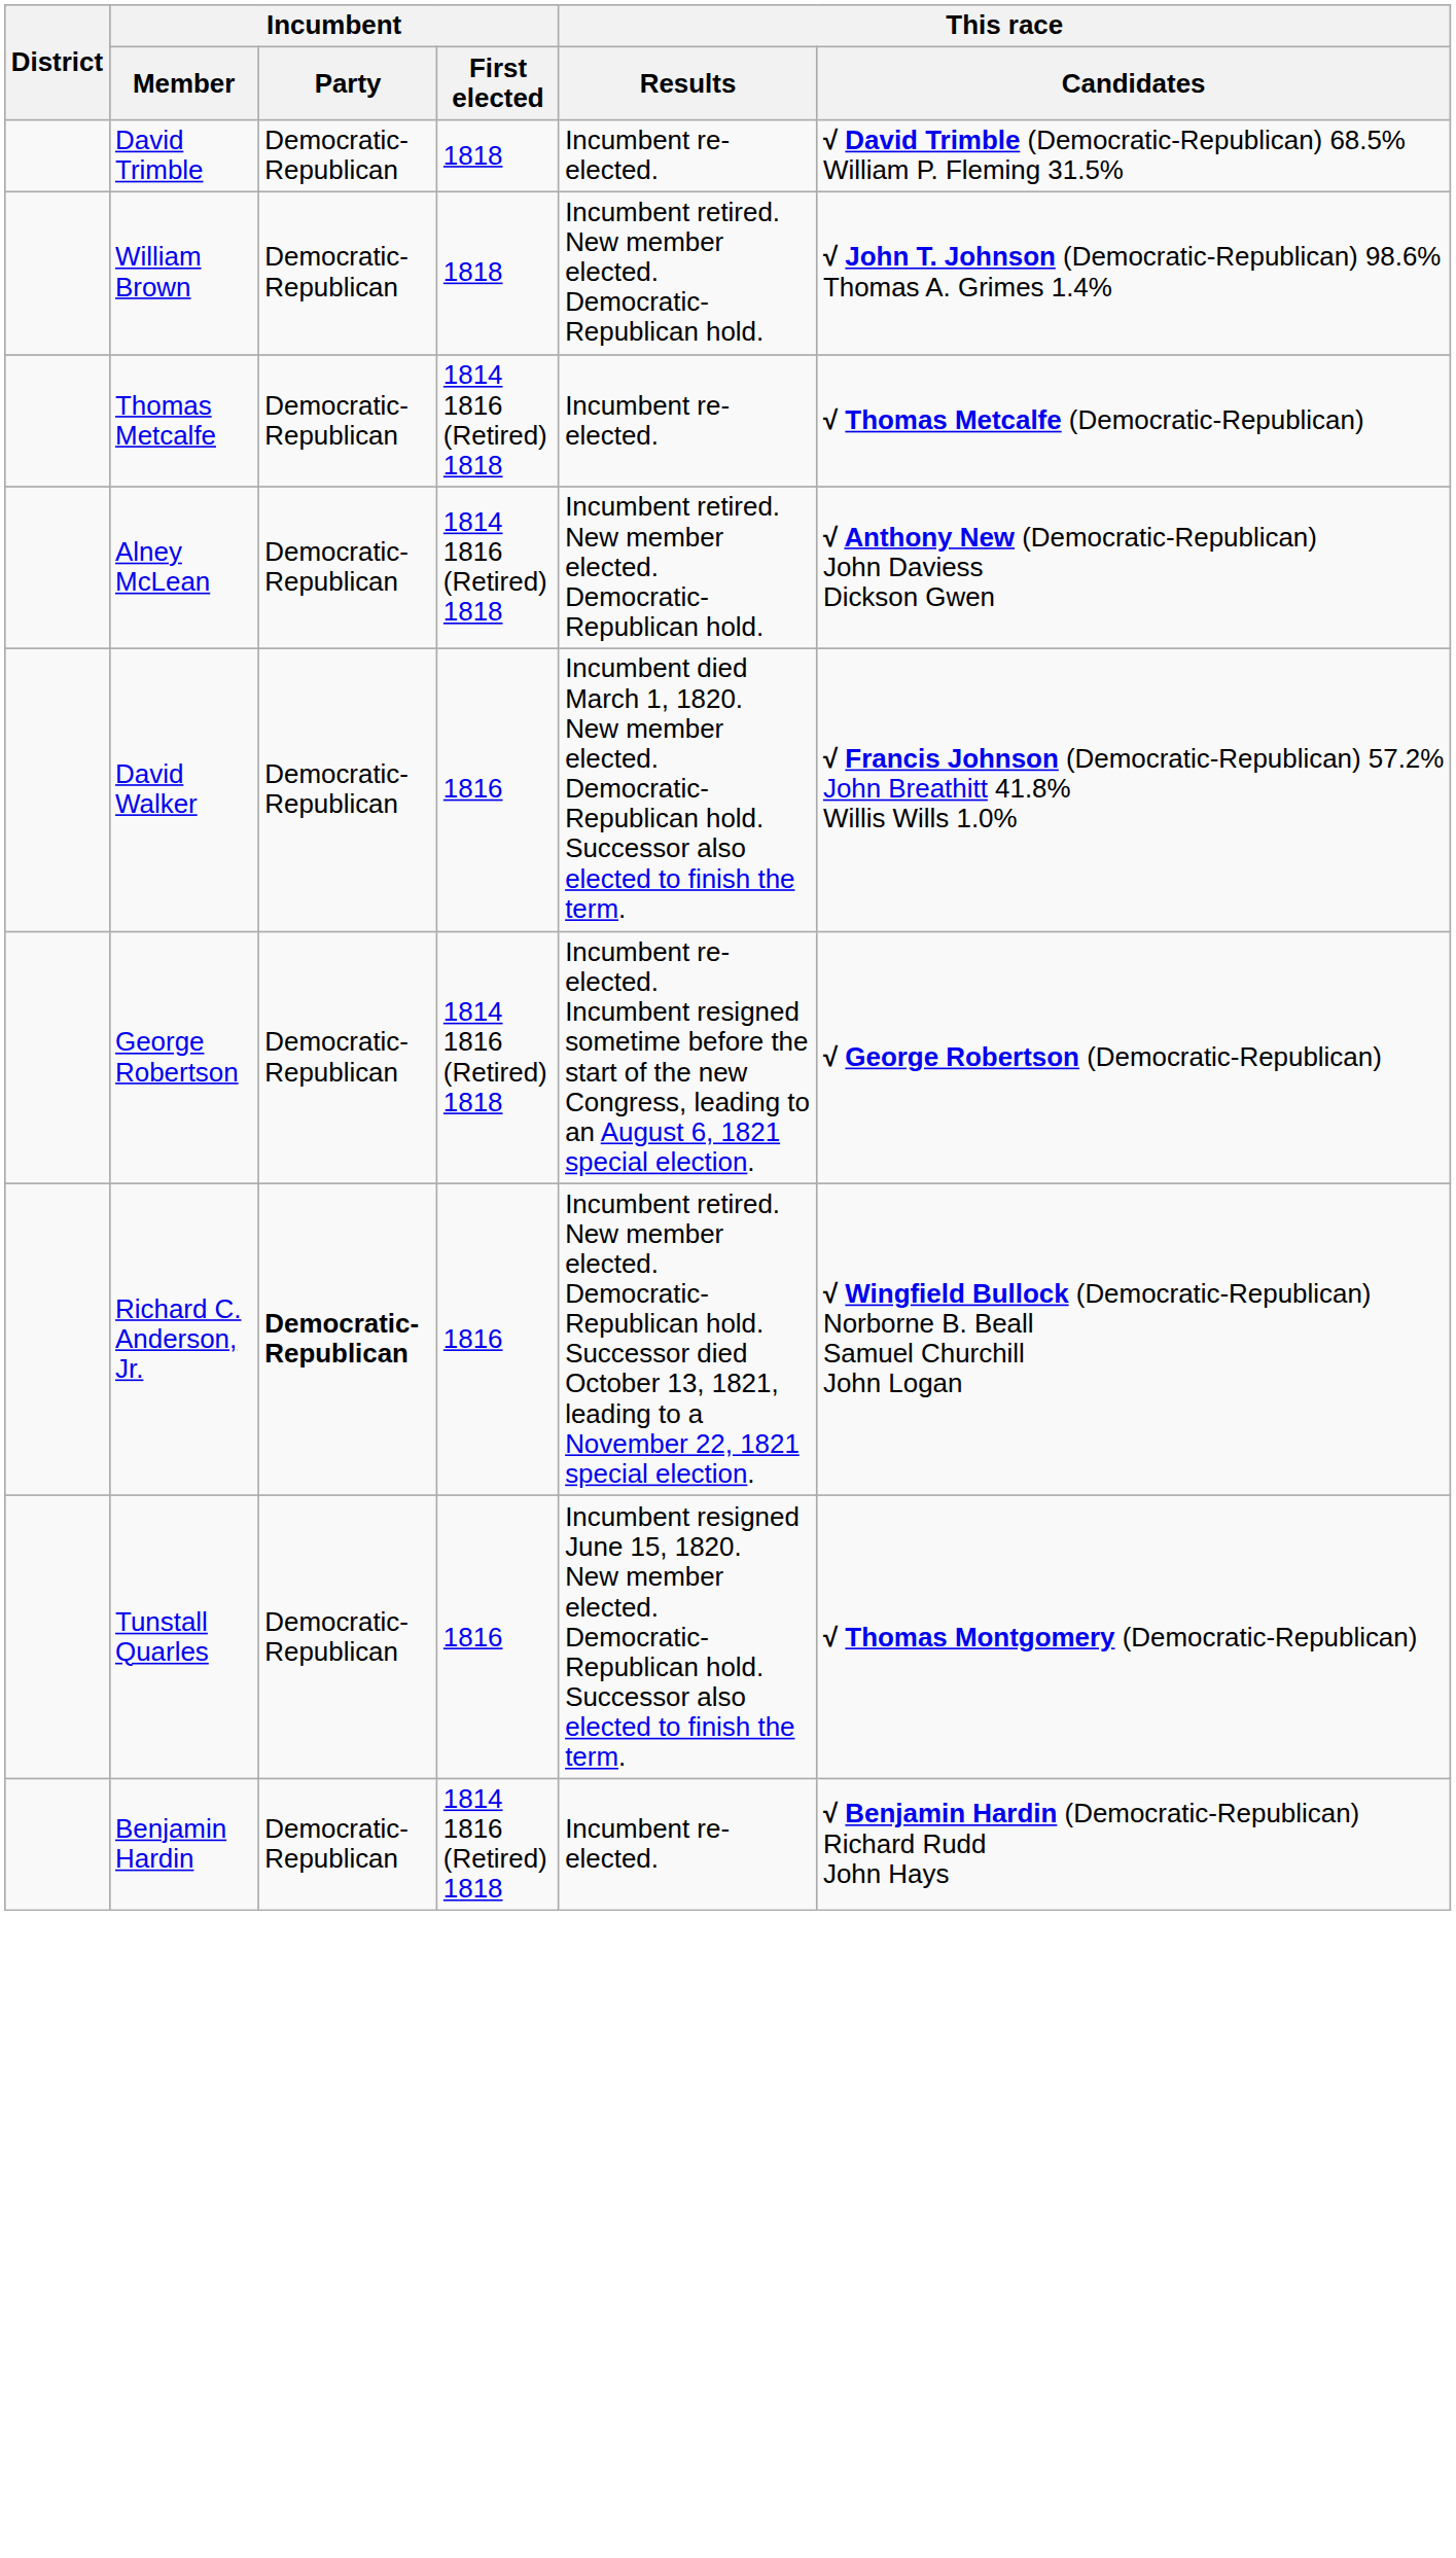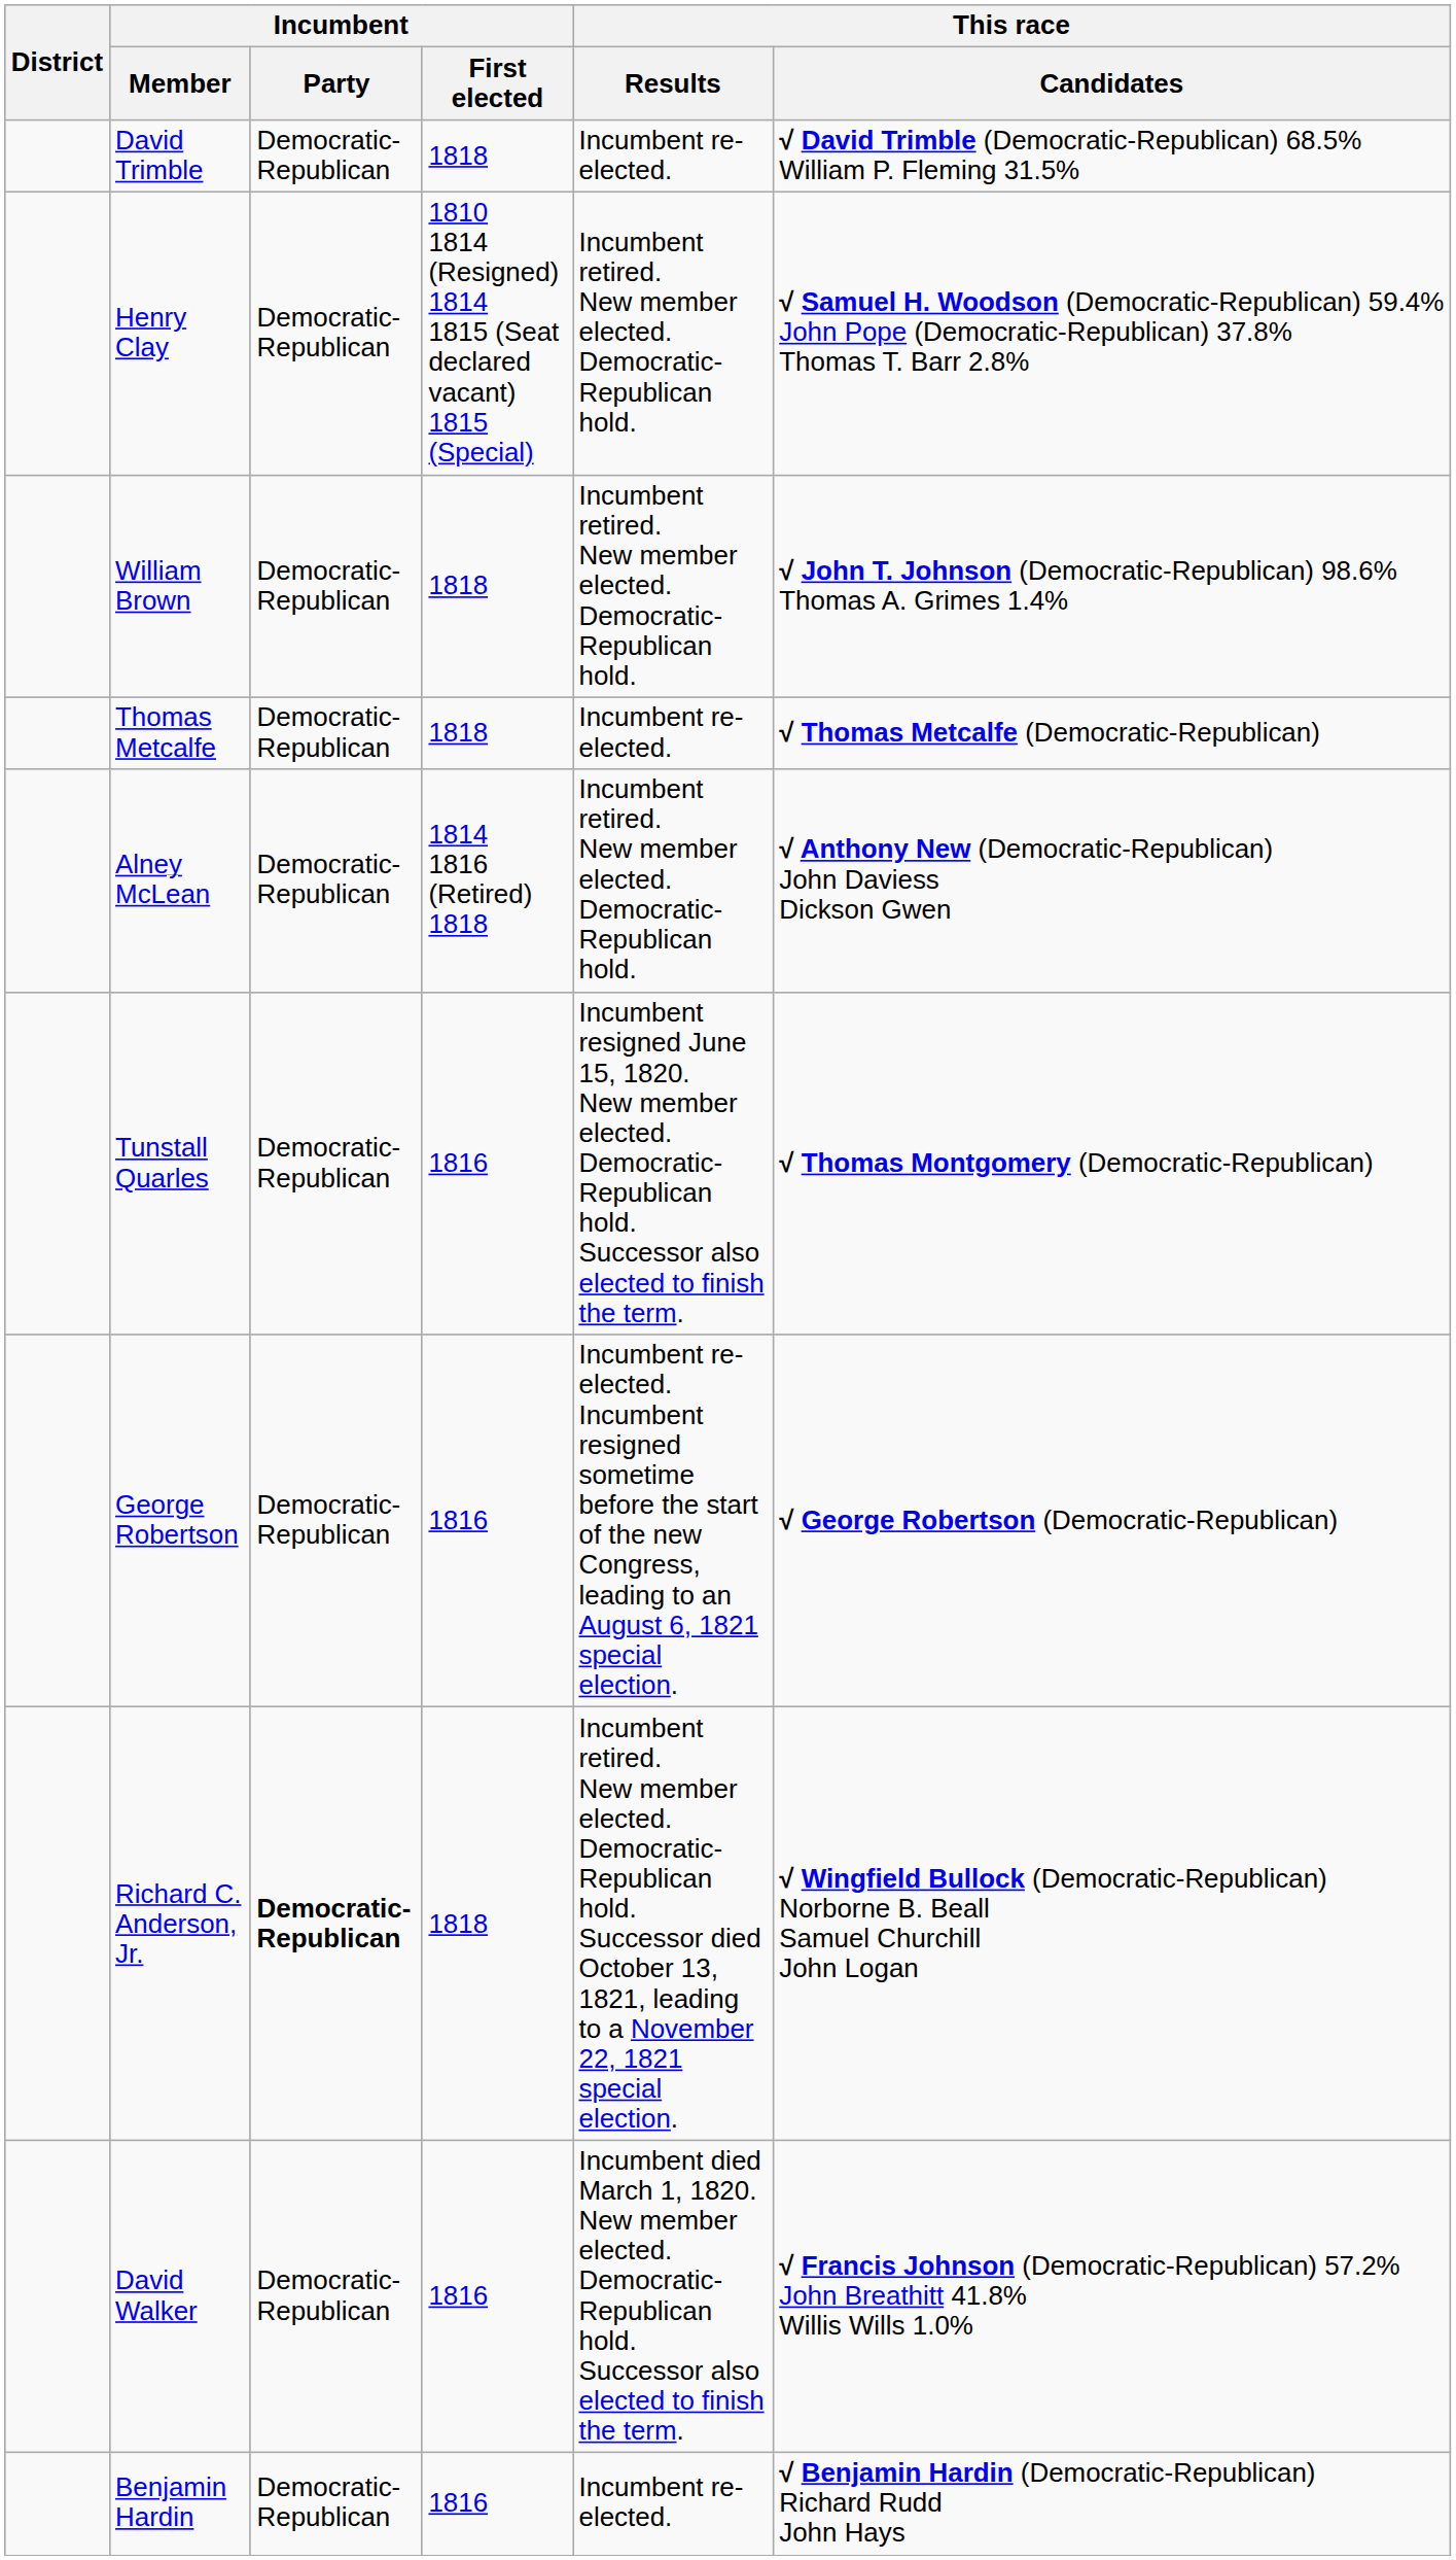+ row: Henry Clay | Democratic-Republican | 1810 1814 (Resigned) 1814 1815 (Seat declared vacant) 1815 (Special) | Incumbent retired. New member elected. Democratic-Republican hold. | √ Samuel H. Woodson (Democratic-Republican) 59.4% John Pope (Democratic-Republican) 37.8% Thomas T. Barr 2.8%
Thomas Metcalfe | Incumbent / First elected: 1814 1816 (Retired) 1818 -> 1818
rows swapped: David Walker <-> Tunstall Quarles
George Robertson | Incumbent / First elected: 1814 1816 (Retired) 1818 -> 1816
Richard C. Anderson, Jr. | Incumbent / First elected: 1816 -> 1818
Benjamin Hardin | Incumbent / First elected: 1814 1816 (Retired) 1818 -> 1816
